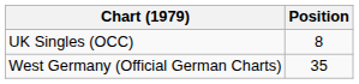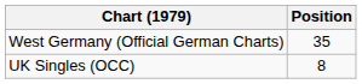rows swapped: UK Singles (OCC) <-> West Germany (Official German Charts)
